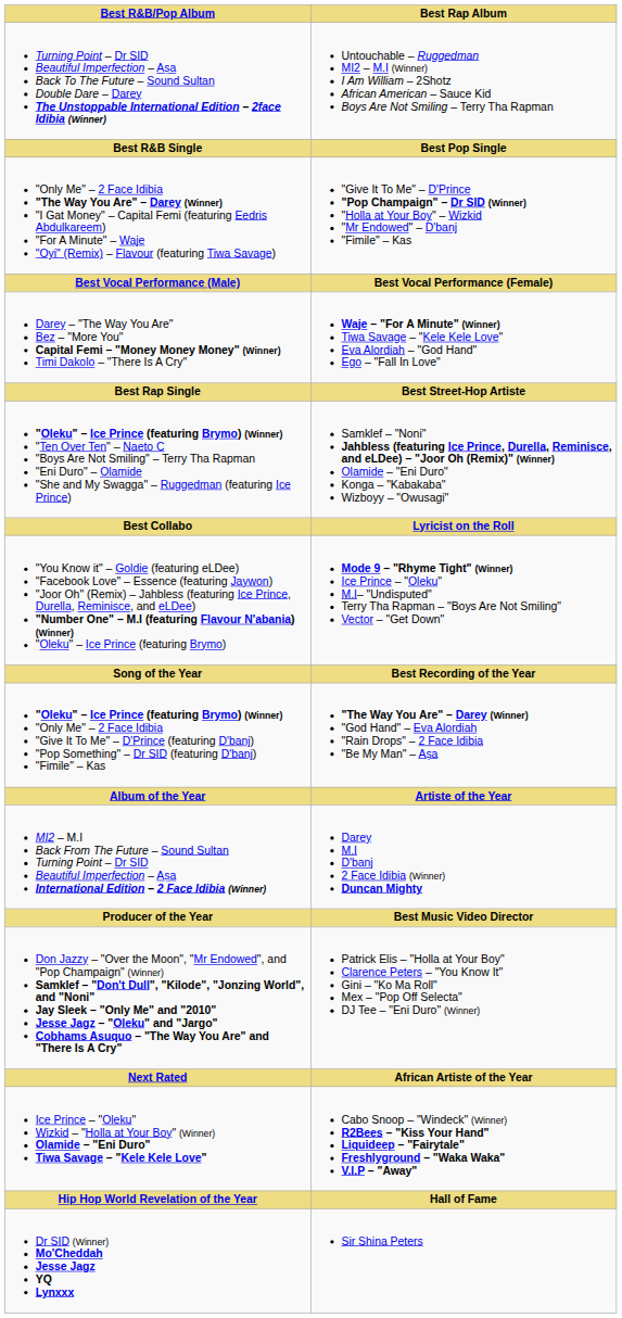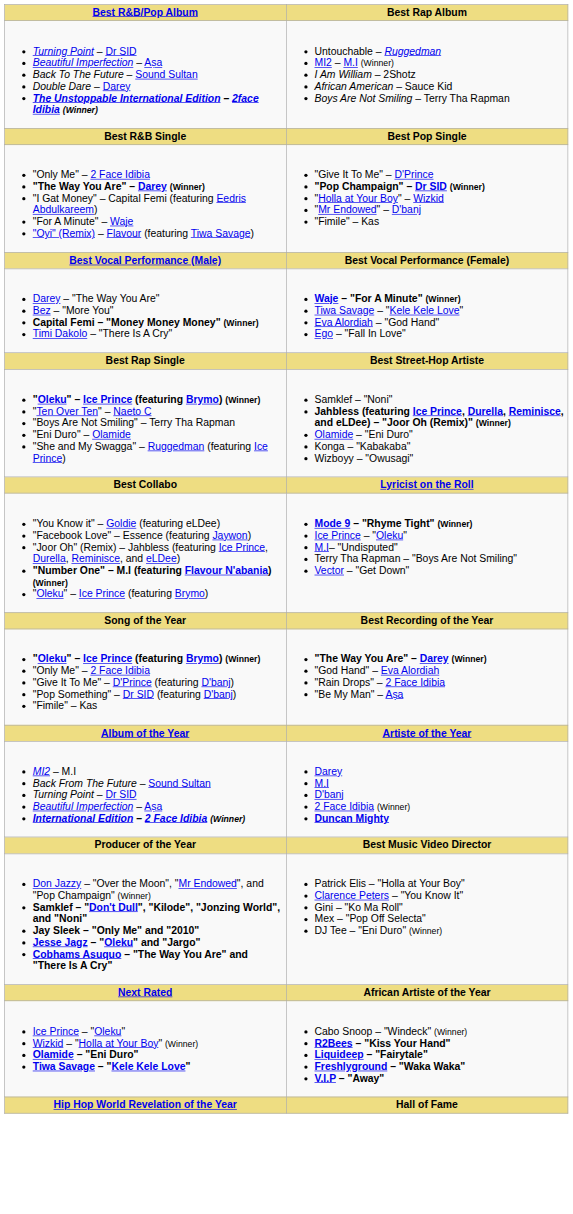- row: Dr SID (Winner) Mo'Cheddah Jesse Jagz YQ Lynxxx | Sir Shina Peters
